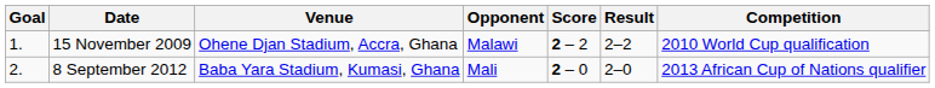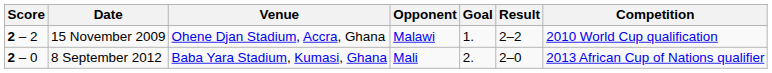columns swapped: Goal <-> Score
